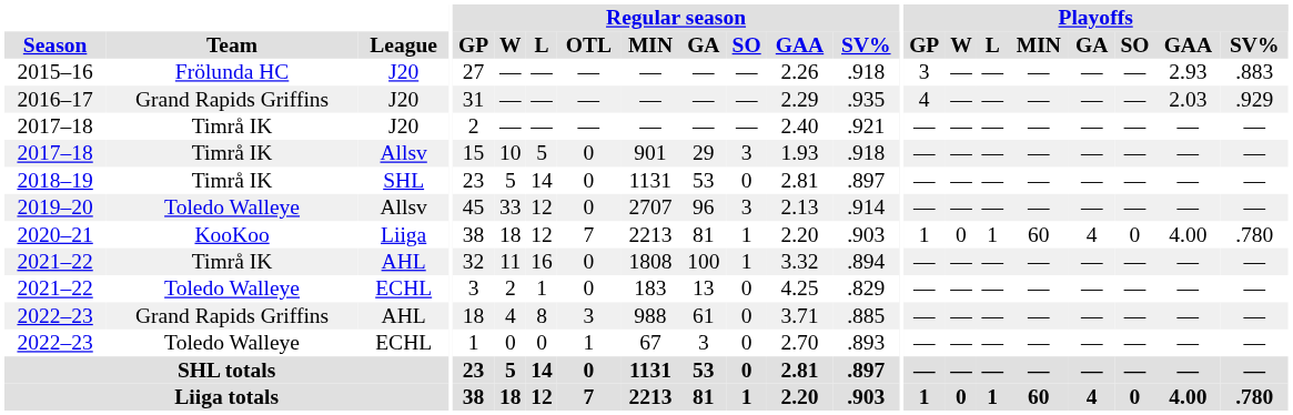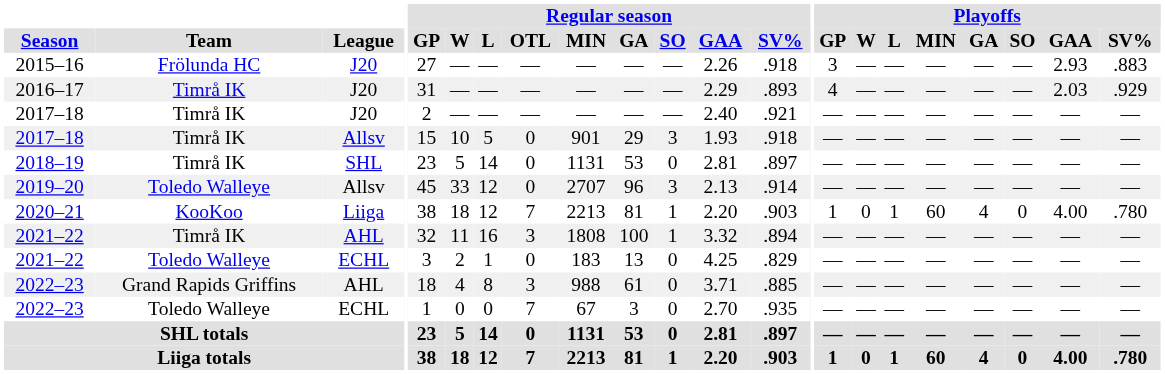2016–17 | Team: Grand Rapids Griffins -> Timrå IK
2016–17 | Regular season / SV%: .935 -> .893
2021–22 / AHL | Regular season / OTL: 0 -> 3
2022–23 / ECHL | Regular season / OTL: 1 -> 7
2022–23 / ECHL | Regular season / SV%: .893 -> .935
